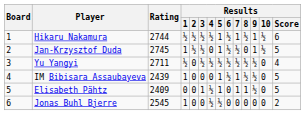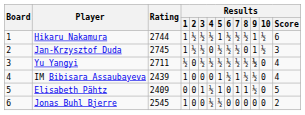Hikaru Nakamura | Results / 1: ½ -> 1
Hikaru Nakamura | Results / 7: 1 -> ½
Jan-Krzysztof Duda | Results / 5: 1 -> ½
Jan-Krzysztof Duda | Results / Score: 5 -> 3
Yu Yangyi | Results / 9: normal -> bold
IM Bibisara Assaubayeva | Results / Score: 5 -> 4
